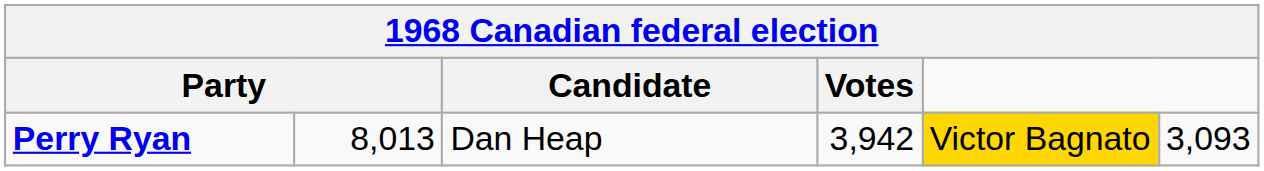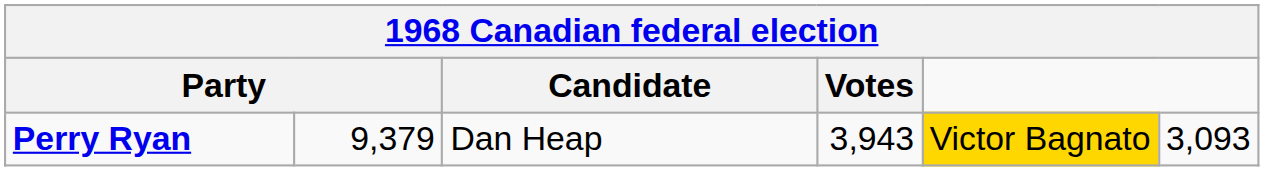Perry Ryan | column 2: 8,013 -> 9,379
Perry Ryan | Votes: 3,942 -> 3,943
